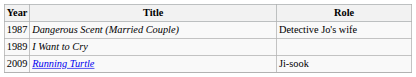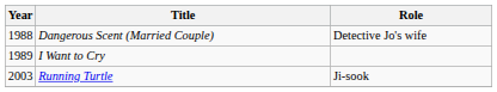Dangerous Scent (Married Couple) | Year: 1987 -> 1988
Running Turtle | Year: 2009 -> 2003
